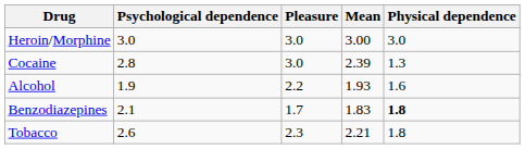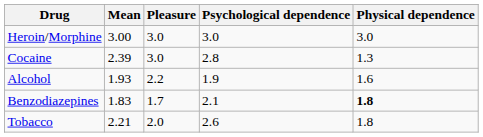columns swapped: Mean <-> Psychological dependence
Tobacco | Pleasure: 2.3 -> 2.0
